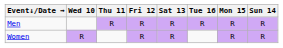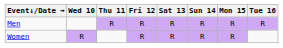columns swapped: Sun 14 <-> Tue 16
